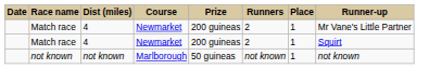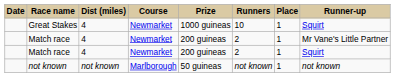+ row: Great Stakes | 4 | Newmarket | 1000 guineas | 10 | 1 | Squirt
